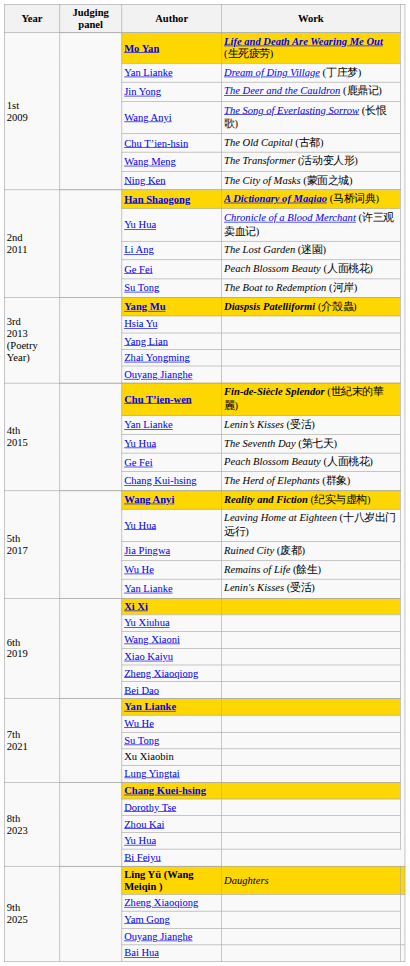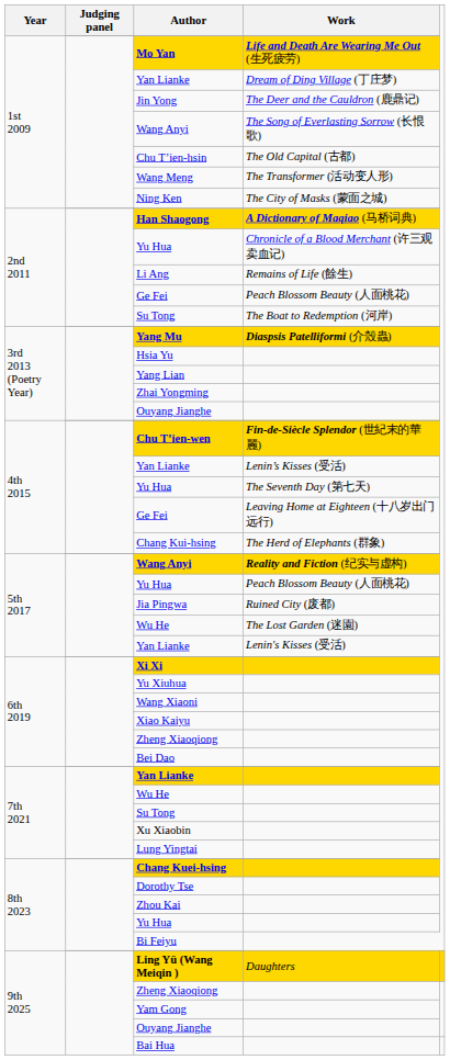Li Ang | Work: The Lost Garden (迷園) -> Remains of Life (餘生)
4th 2015 / Ge Fei | Work: Peach Blossom Beauty (人面桃花) -> Leaving Home at Eighteen (十八岁出门远行)
5th 2017 / Yu Hua | Work: Leaving Home at Eighteen (十八岁出门远行) -> Peach Blossom Beauty (人面桃花)
5th 2017 / Wu He | Work: Remains of Life (餘生) -> The Lost Garden (迷園)
